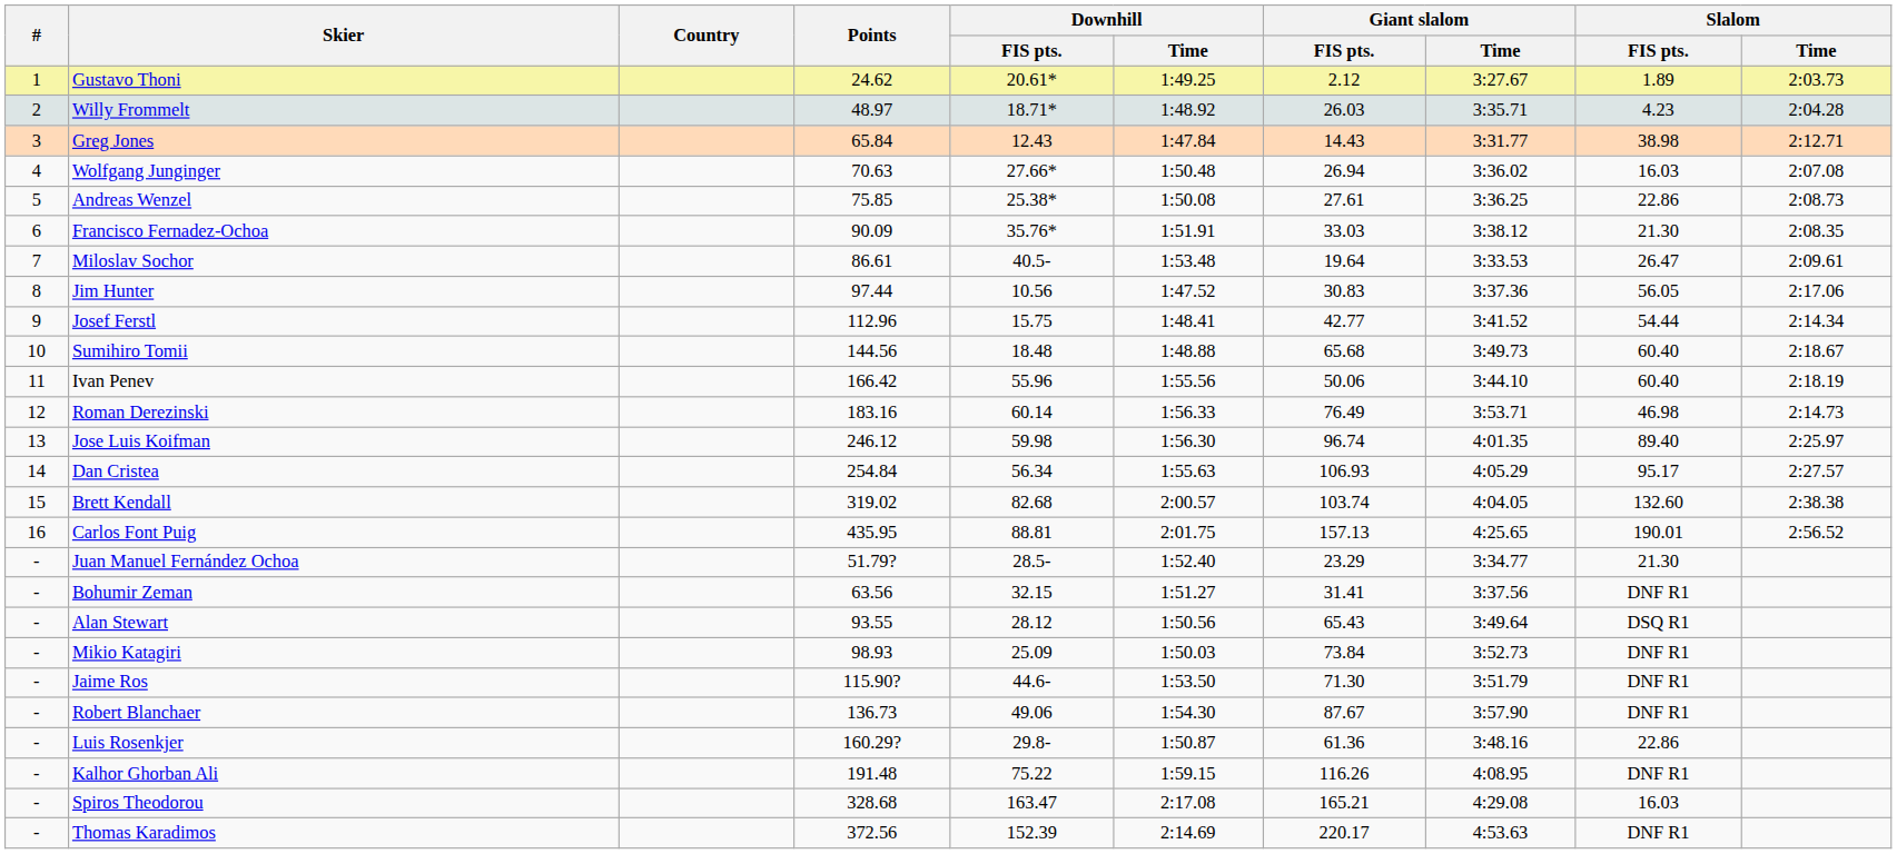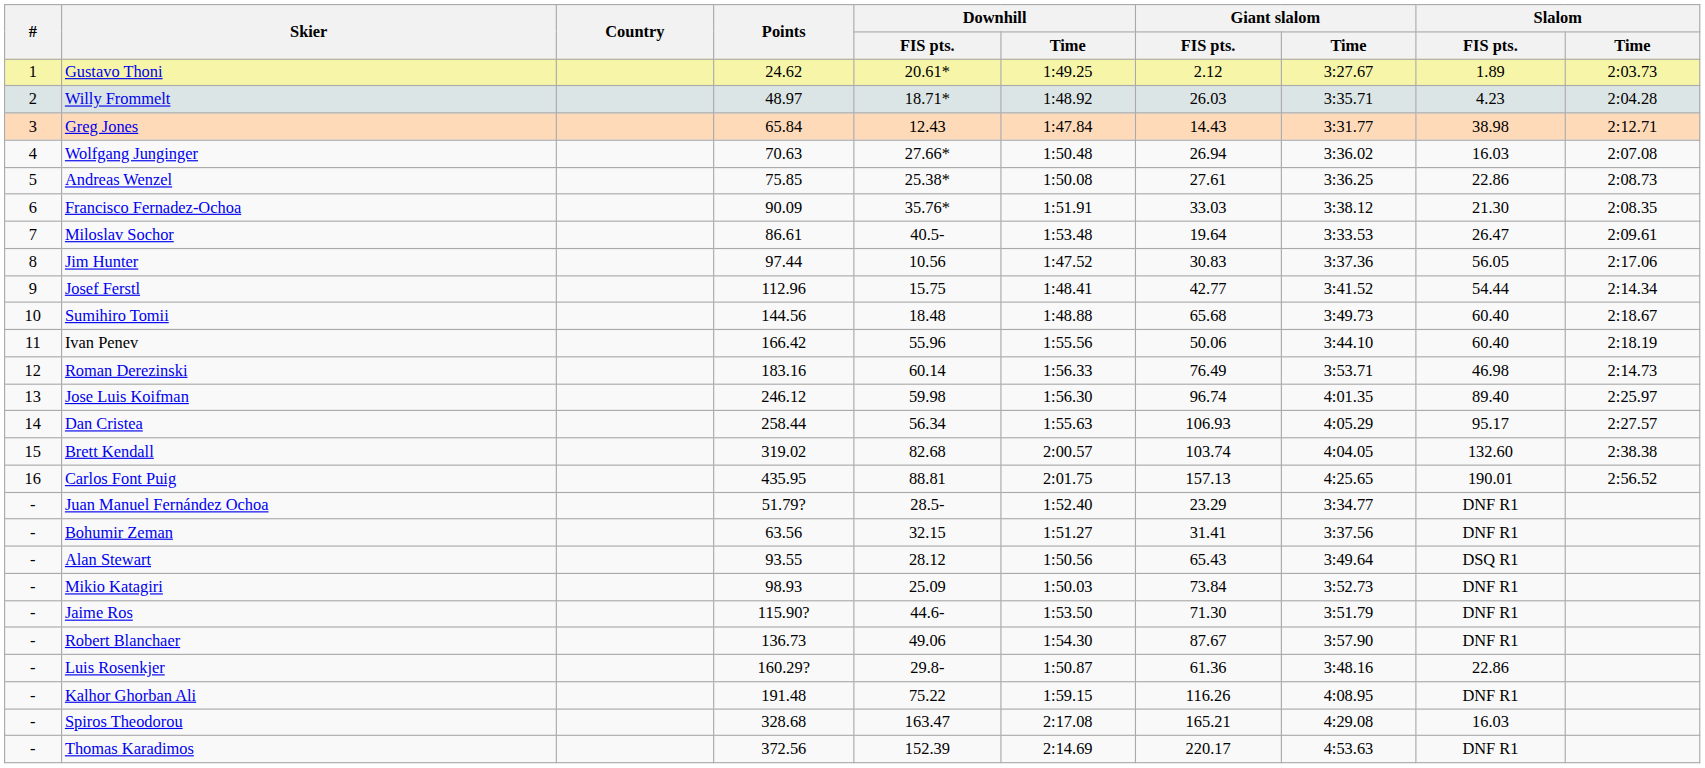Dan Cristea | Points: 254.84 -> 258.44
Juan Manuel Fernández Ochoa | Slalom / FIS pts.: 21.30 -> DNF R1
